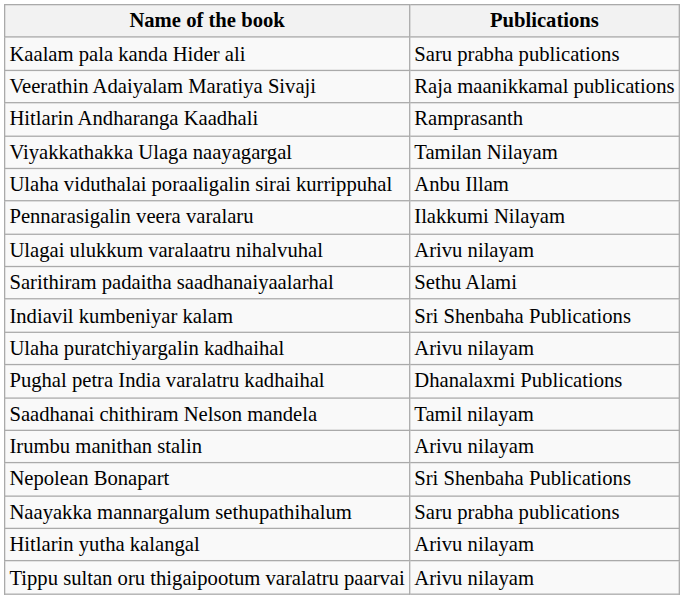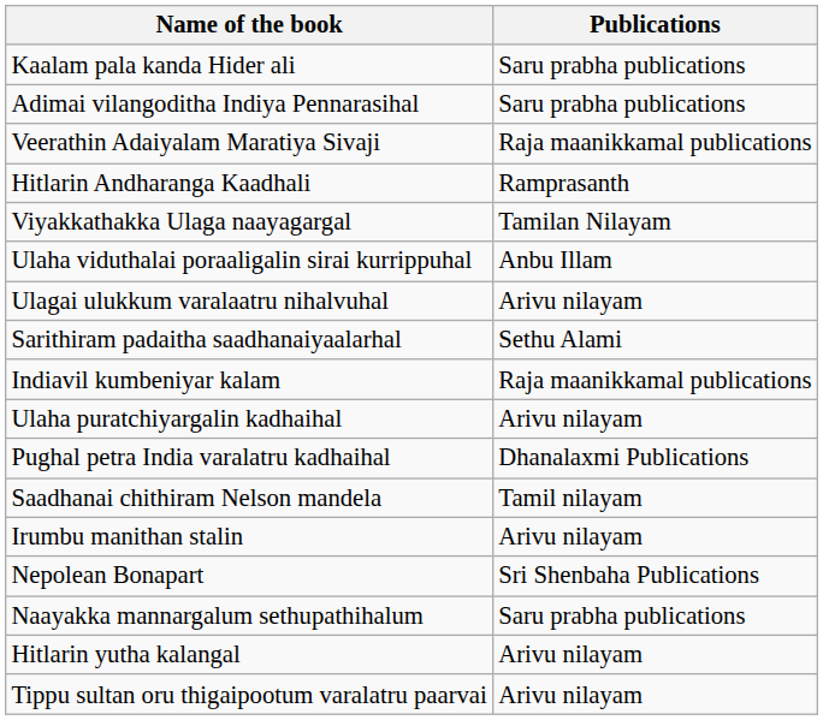+ row: Adimai vilangoditha Indiya Pennarasihal | Saru prabha publications
- row: Pennarasigalin veera varalaru | Ilakkumi Nilayam
Indiavil kumbeniyar kalam | Publications: Sri Shenbaha Publications -> Raja maanikkamal publications
